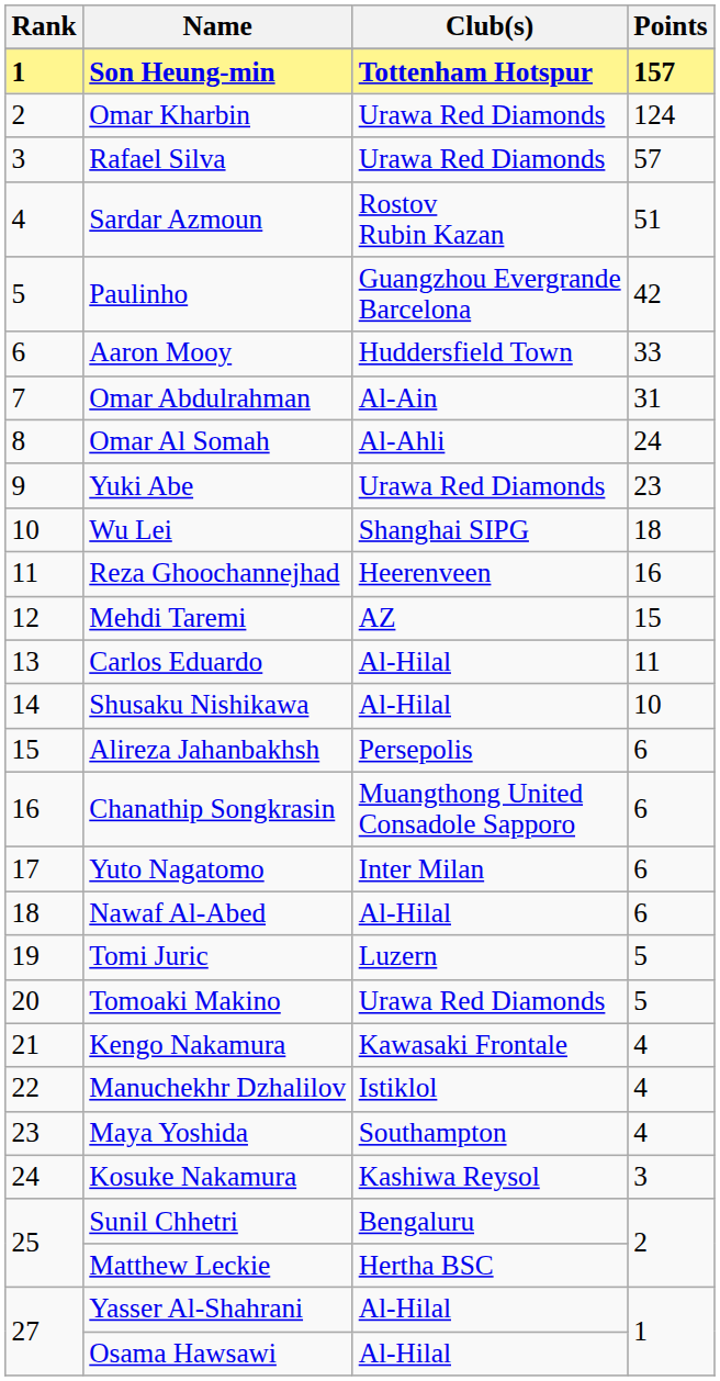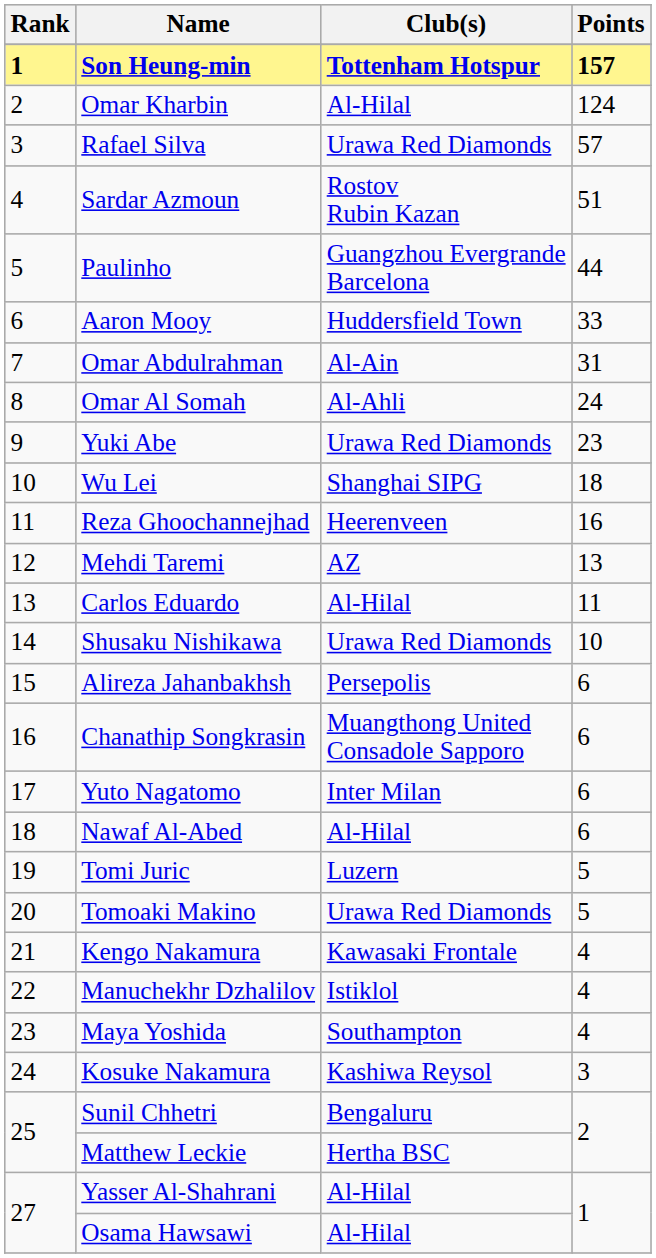Omar Kharbin | Club(s): Urawa Red Diamonds -> Al-Hilal
Paulinho | Points: 42 -> 44
Mehdi Taremi | Points: 15 -> 13
Shusaku Nishikawa | Club(s): Al-Hilal -> Urawa Red Diamonds
